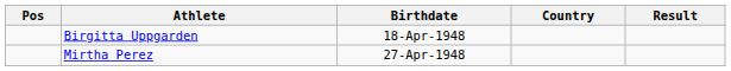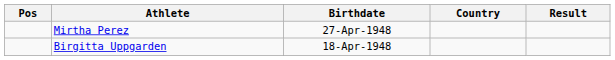rows swapped: Birgitta Uppgarden <-> Mirtha Perez
